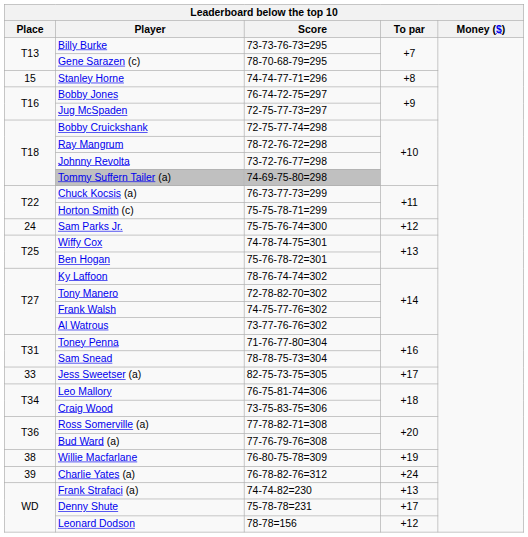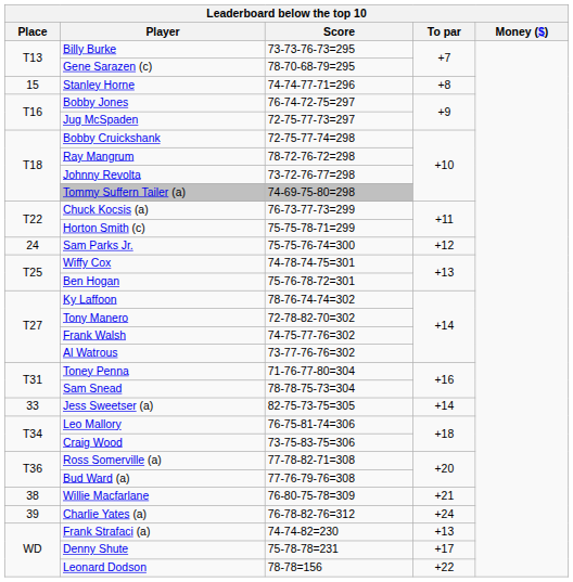Jess Sweetser (a) | To par: +17 -> +14
Willie Macfarlane | To par: +19 -> +21
Leonard Dodson | To par: +12 -> +22
